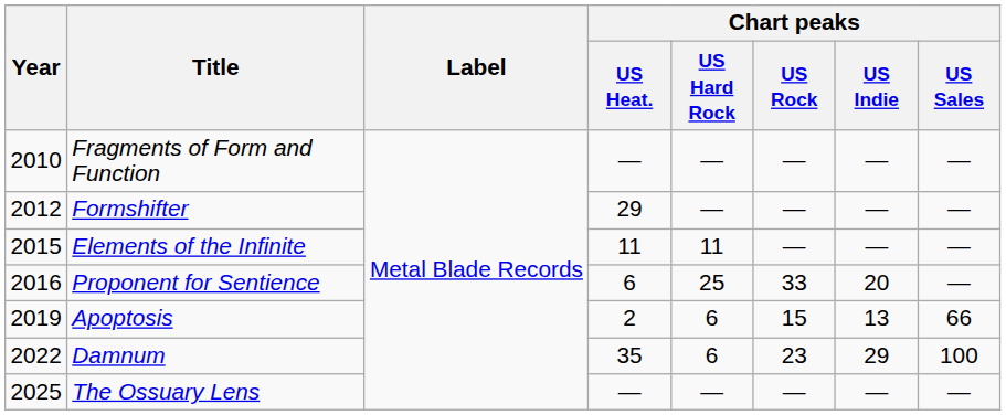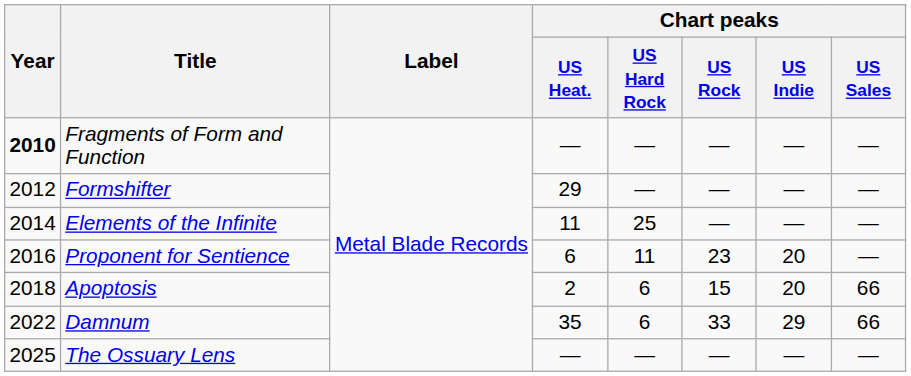Fragments of Form and Function | Year: normal -> bold
Elements of the Infinite | Year: 2015 -> 2014
Elements of the Infinite | Chart peaks / US Hard Rock: 11 -> 25
Proponent for Sentience | Chart peaks / US Hard Rock: 25 -> 11
Proponent for Sentience | Chart peaks / US Rock: 33 -> 23
Apoptosis | Year: 2019 -> 2018
Apoptosis | Chart peaks / US Indie: 13 -> 20
Damnum | Chart peaks / US Rock: 23 -> 33
Damnum | Chart peaks / US Sales: 100 -> 66
